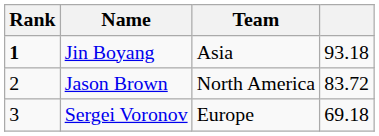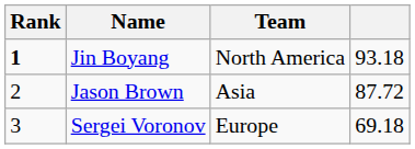Jin Boyang | Team: Asia -> North America
Jason Brown | Team: North America -> Asia
Jason Brown | column 4: 83.72 -> 87.72
